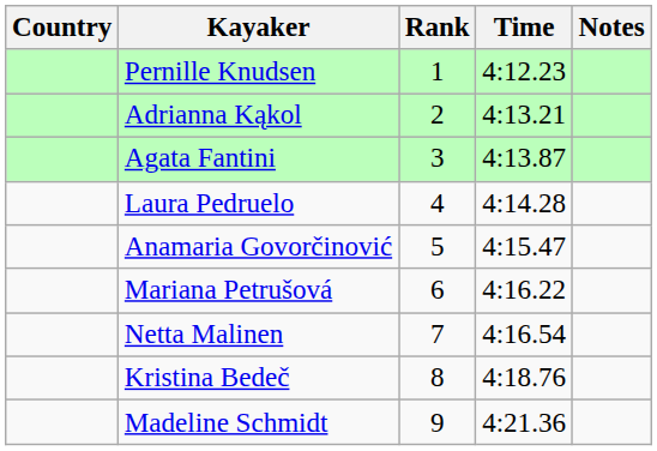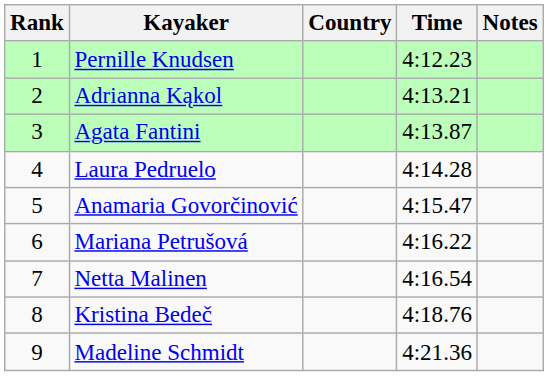columns swapped: Rank <-> Country
